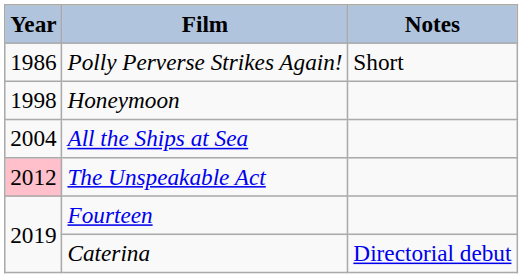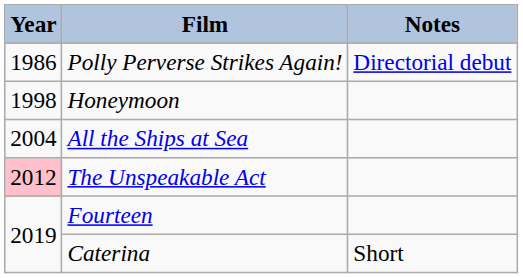Polly Perverse Strikes Again! | Notes: Short -> Directorial debut
Caterina | Notes: Directorial debut -> Short
